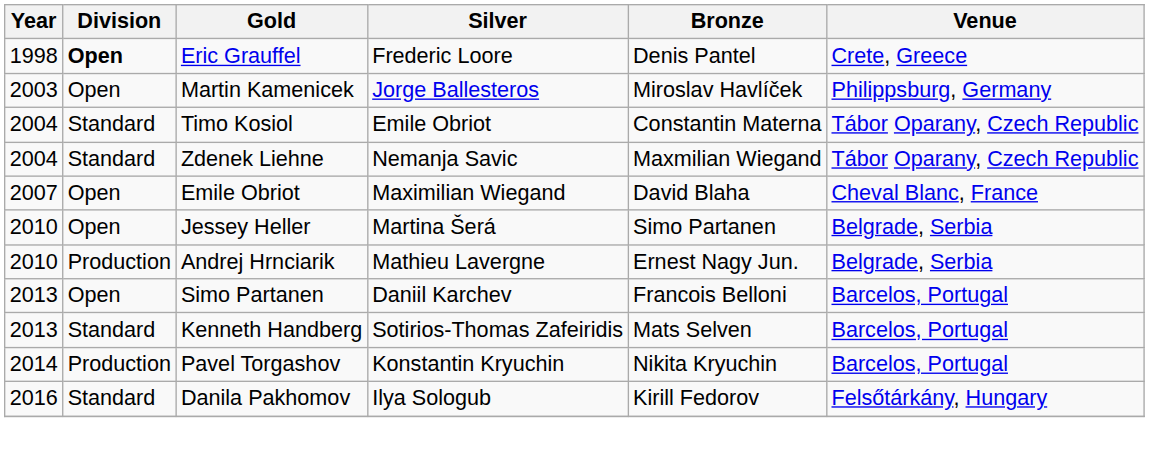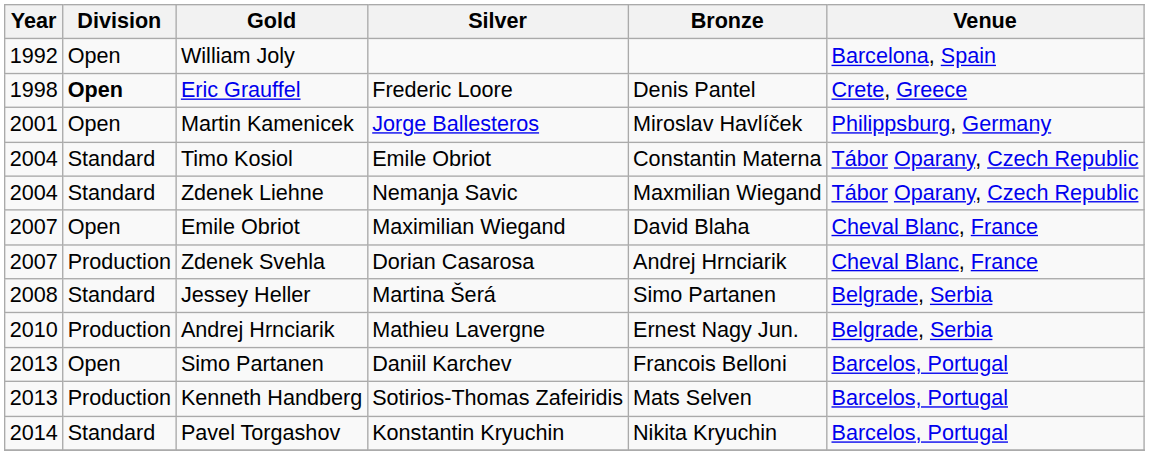+ row: 1992 | Open | William Joly | Barcelona, Spain
Martin Kamenicek | Year: 2003 -> 2001
+ row: 2007 | Production | Zdenek Svehla | Dorian Casarosa | Andrej Hrnciarik | Cheval Blanc, France
Jessey Heller | Year: 2010 -> 2008
Jessey Heller | Division: Open -> Standard
Kenneth Handberg | Division: Standard -> Production
Pavel Torgashov | Division: Production -> Standard
- row: 2016 | Standard | Danila Pakhomov | Ilya Sologub | Kirill Fedorov | Felsőtárkány, Hungary
